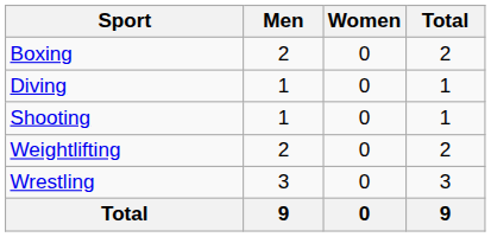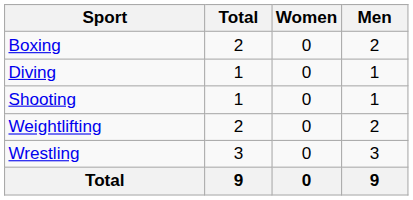columns swapped: Men <-> Total
